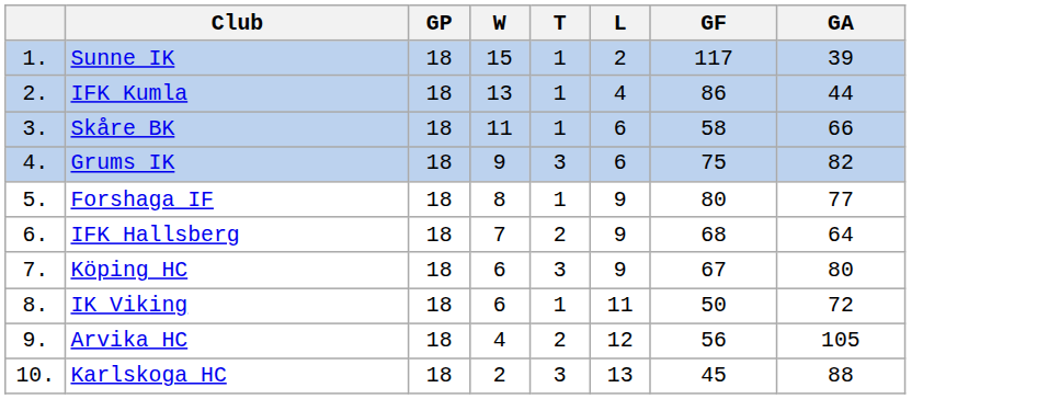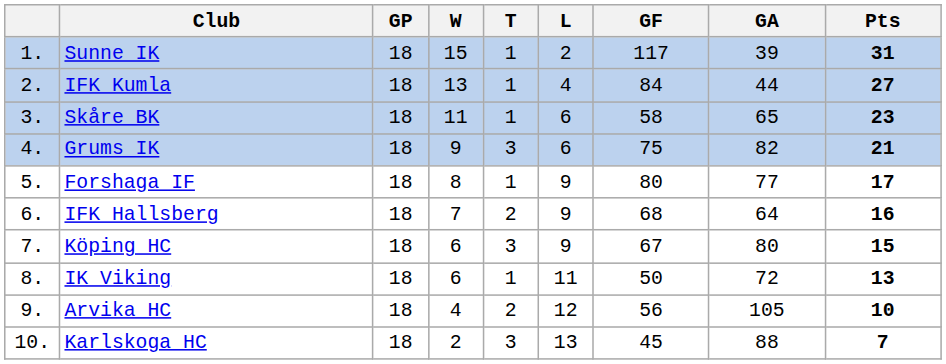+ column: Pts | 31 | 27 | 23 | 21 | 17 | 16 | 15 | 13 | 10 | 7
IFK Kumla | GF: 86 -> 84
Skåre BK | GA: 66 -> 65
